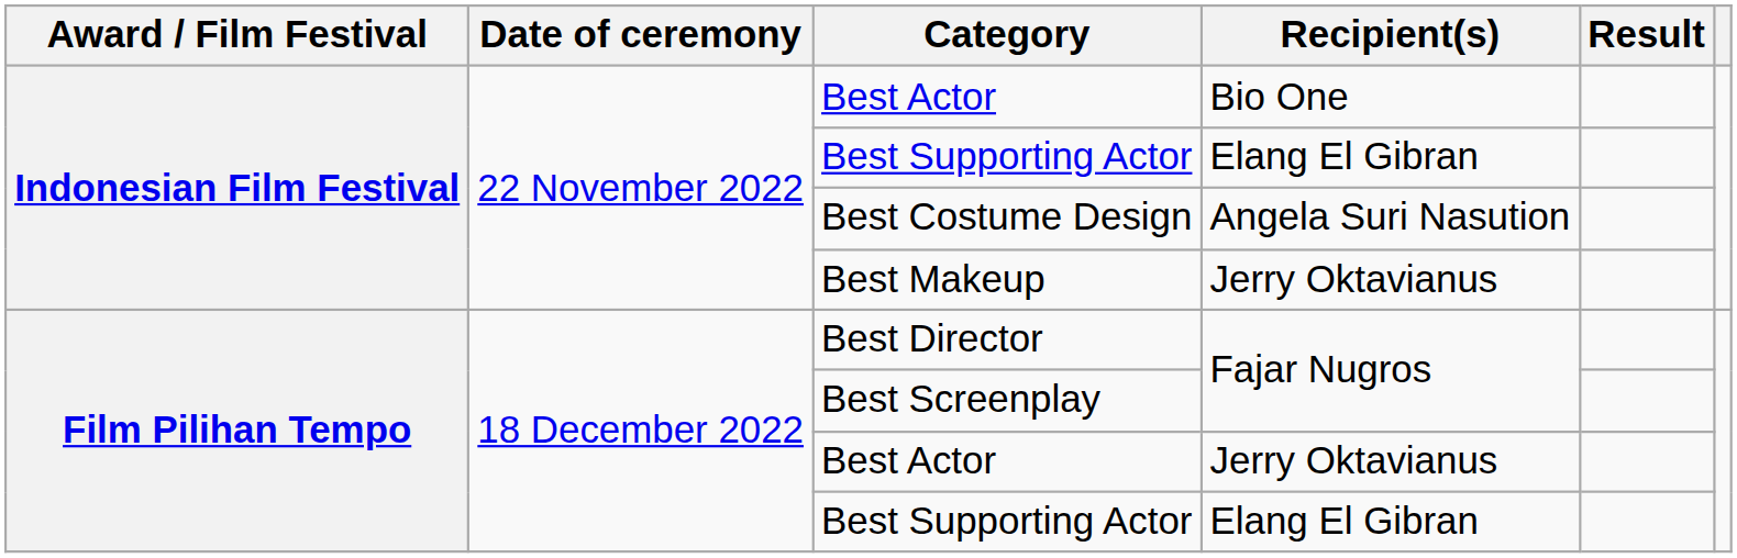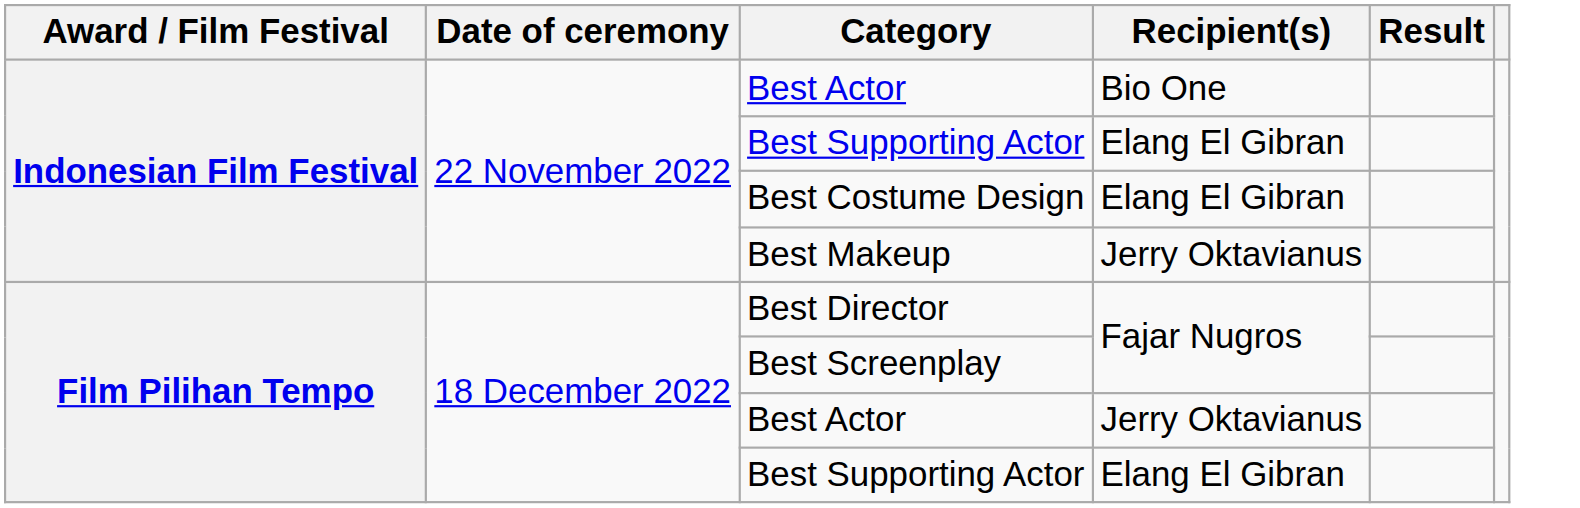Best Costume Design | Recipient(s): Angela Suri Nasution -> Elang El Gibran
